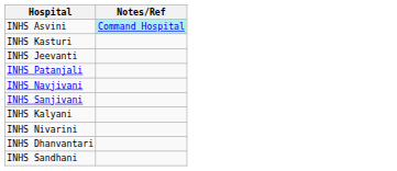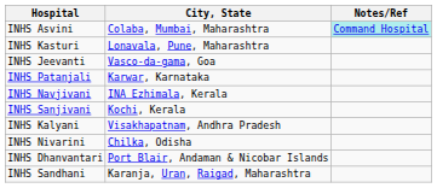+ column: City, State | Colaba, Mumbai, Maharashtra | Lonavala, Pune, Maharashtra | Vasco-da-gama, Goa | Karwar, Karnataka | INA Ezhimala, Kerala | Kochi, Kerala | Visakhapatnam, Andhra Pradesh | Chilka, Odisha | Port Blair, Andaman & Nicobar Islands | Karanja, Uran, Raigad, Maharashtra
